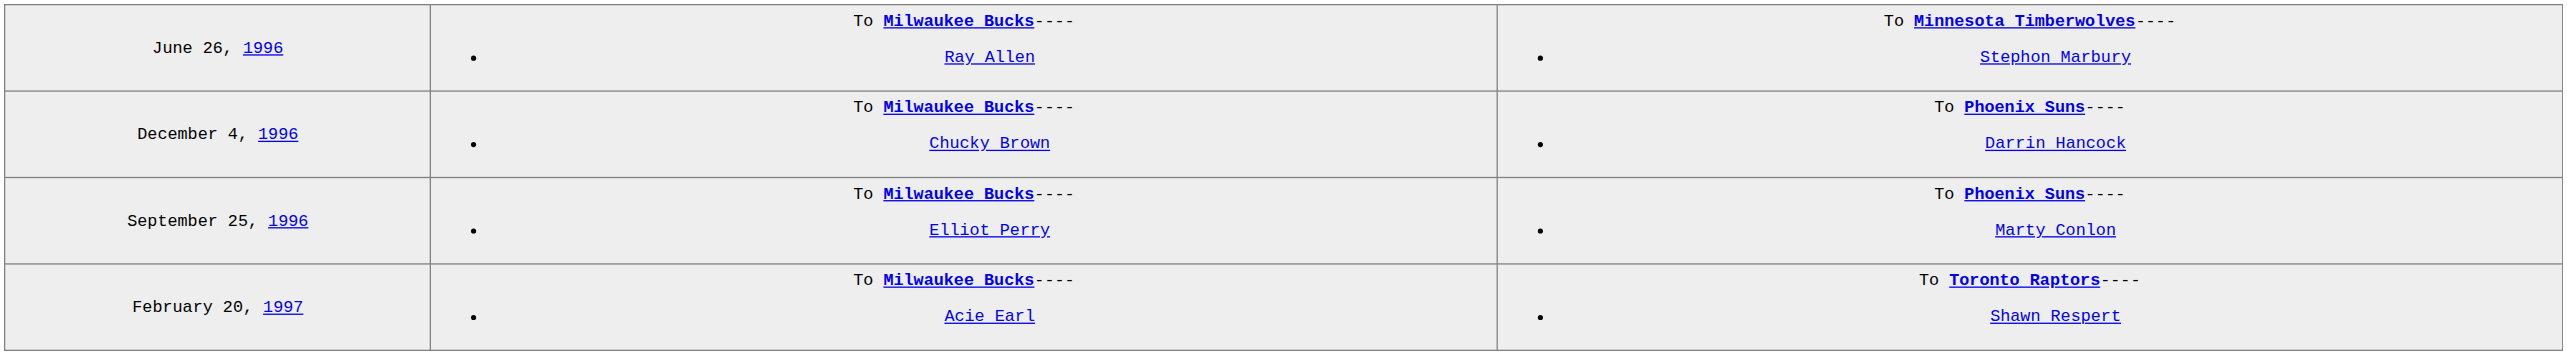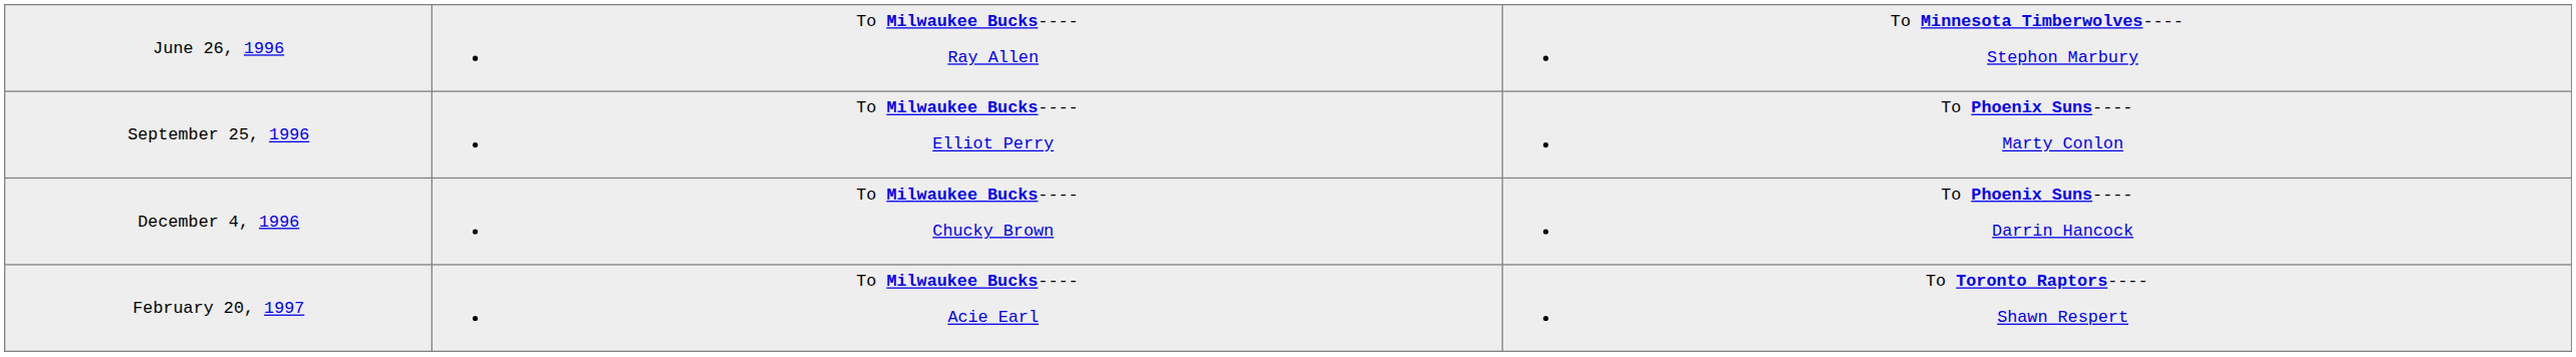rows swapped: September 25, 1996 <-> December 4, 1996
